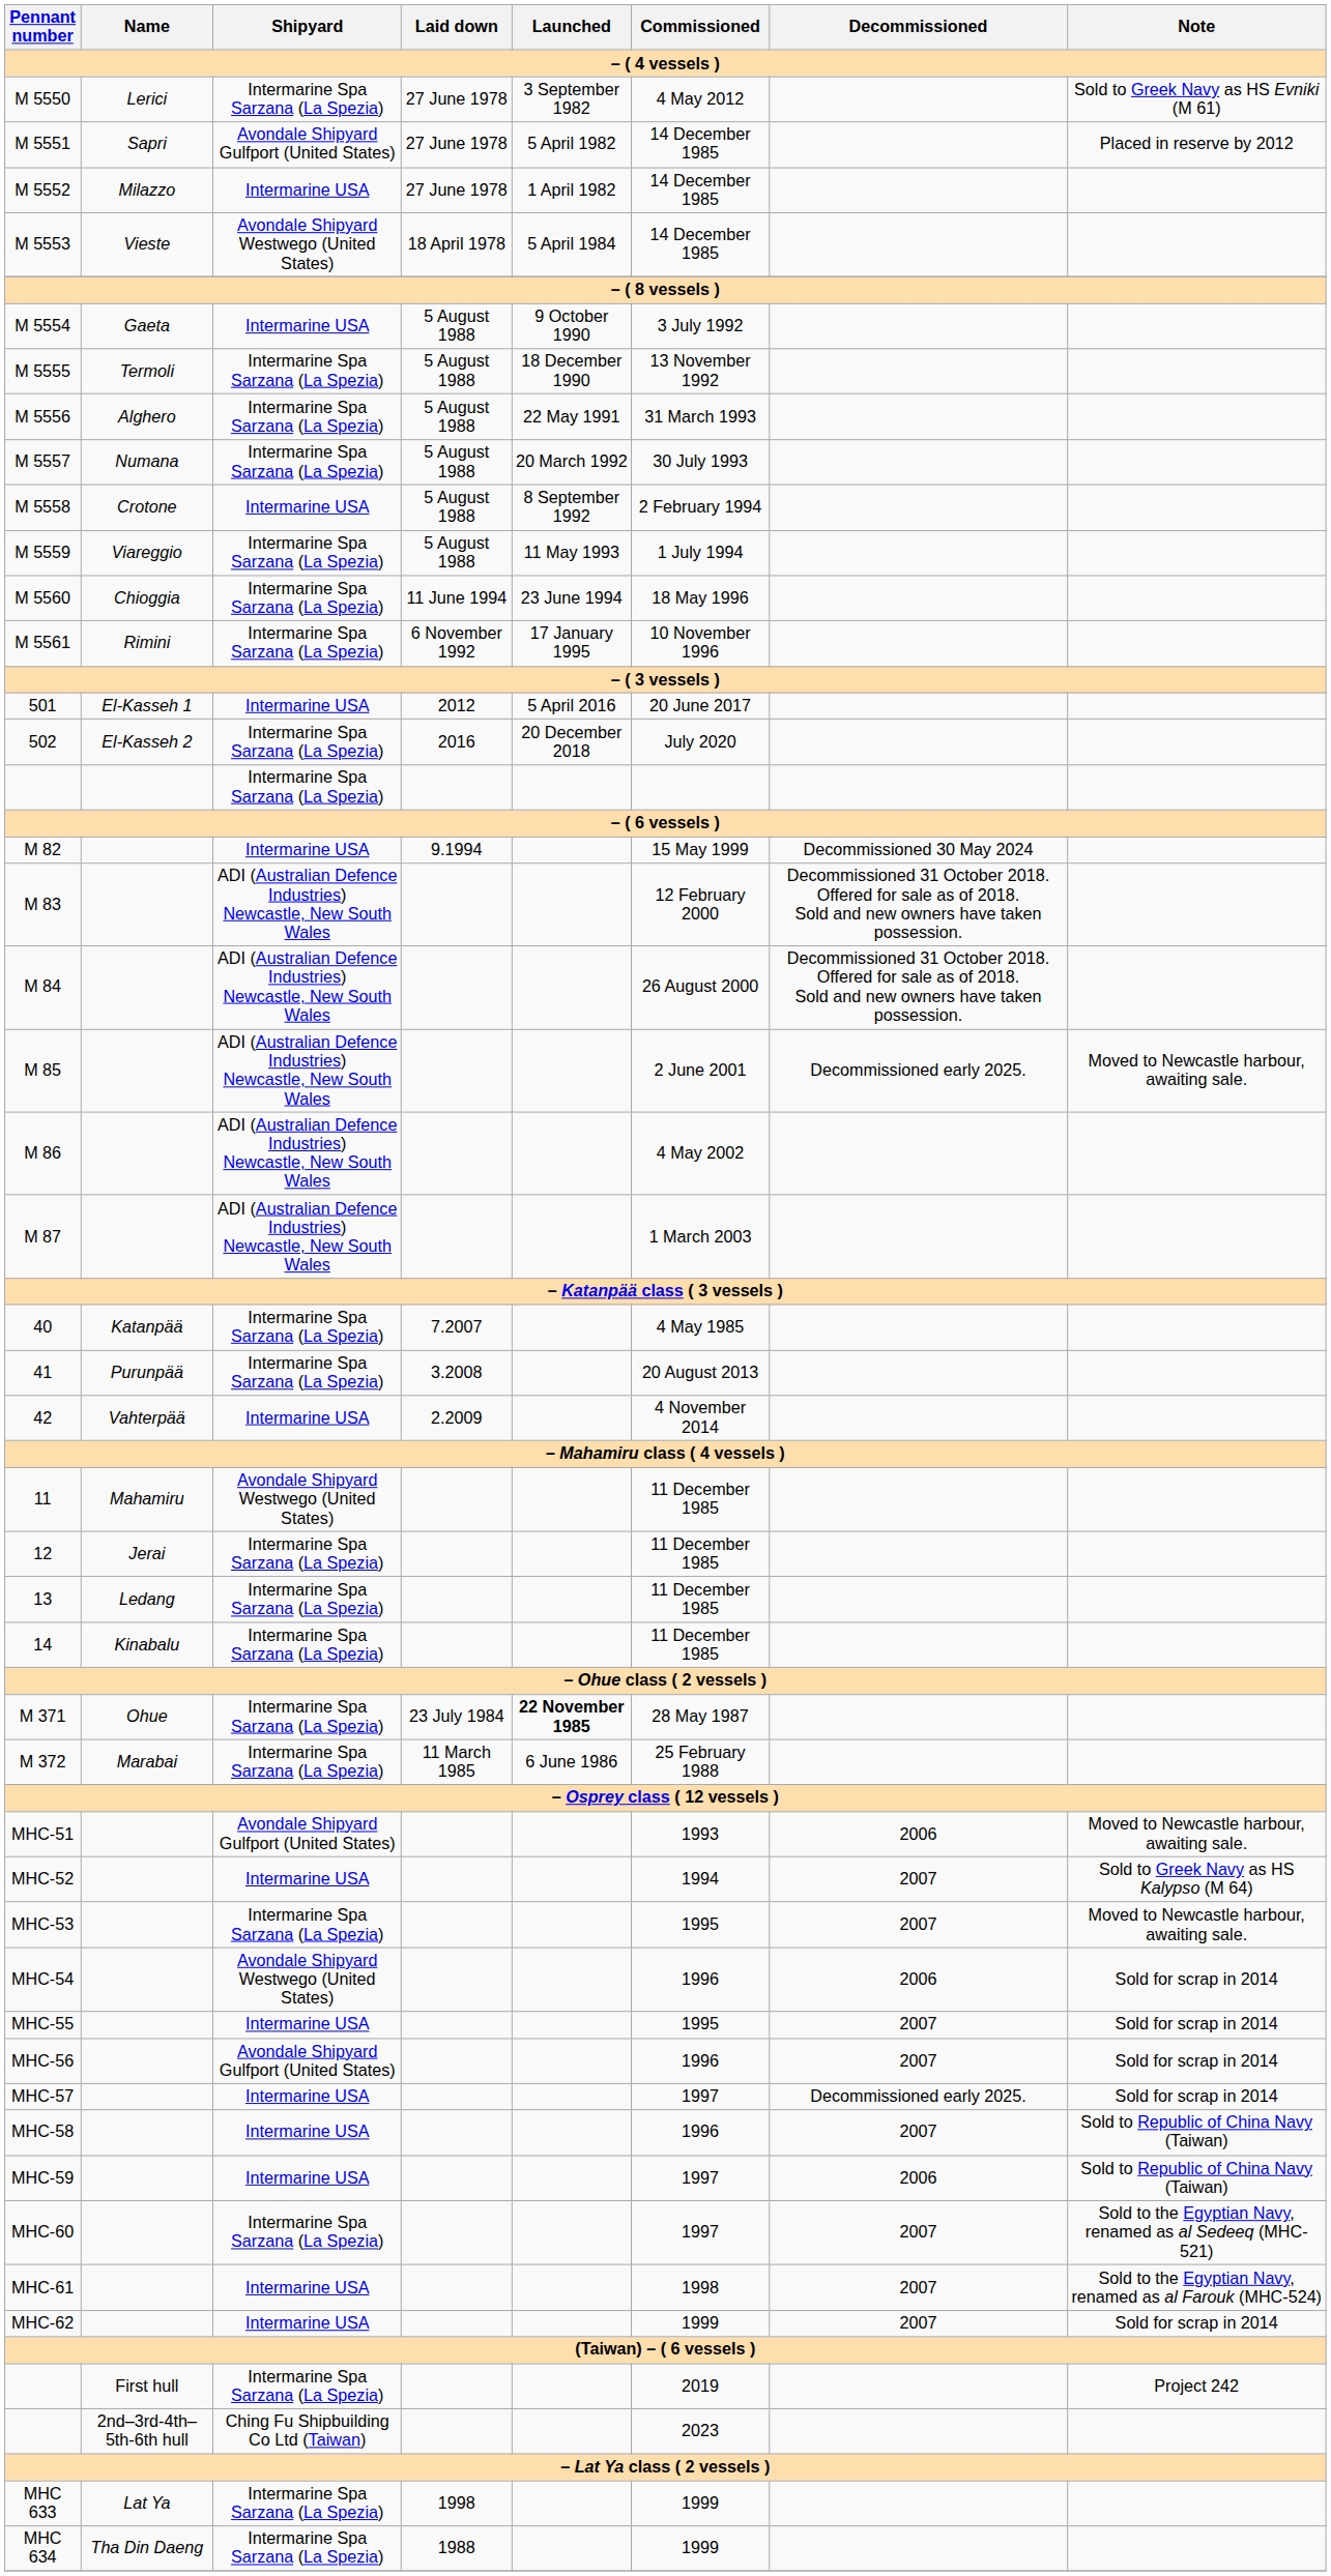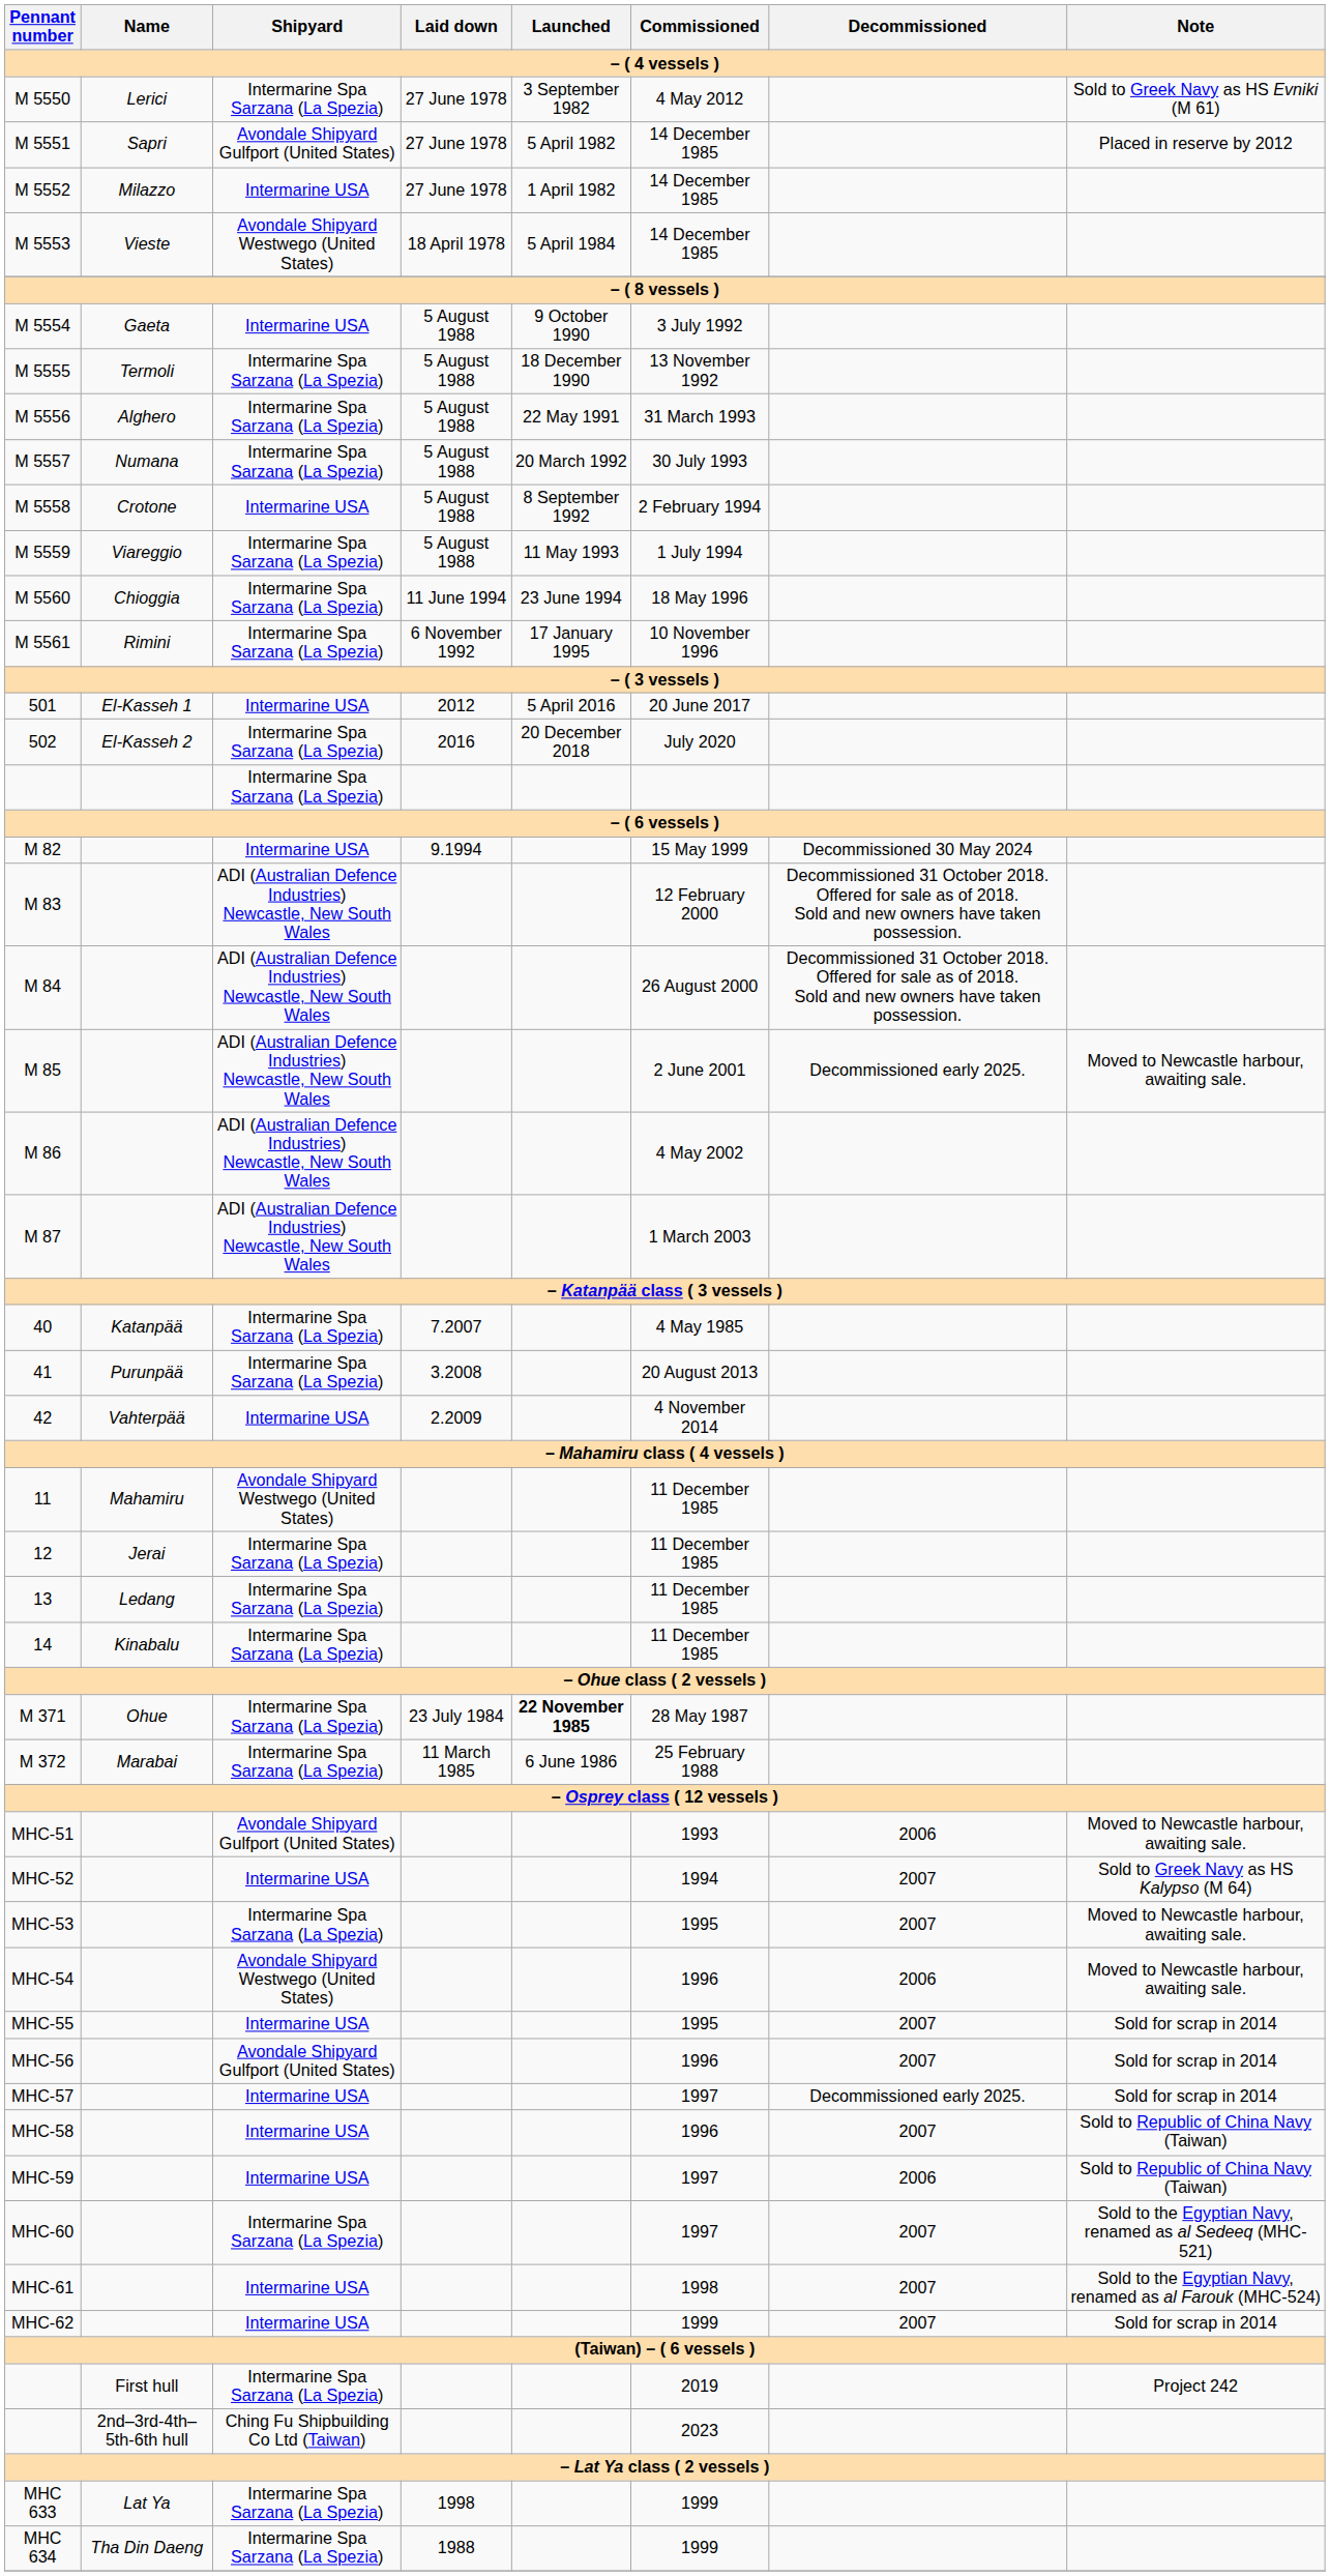MHC-54 | Note: Sold for scrap in 2014 -> Moved to Newcastle harbour, awaiting sale.
